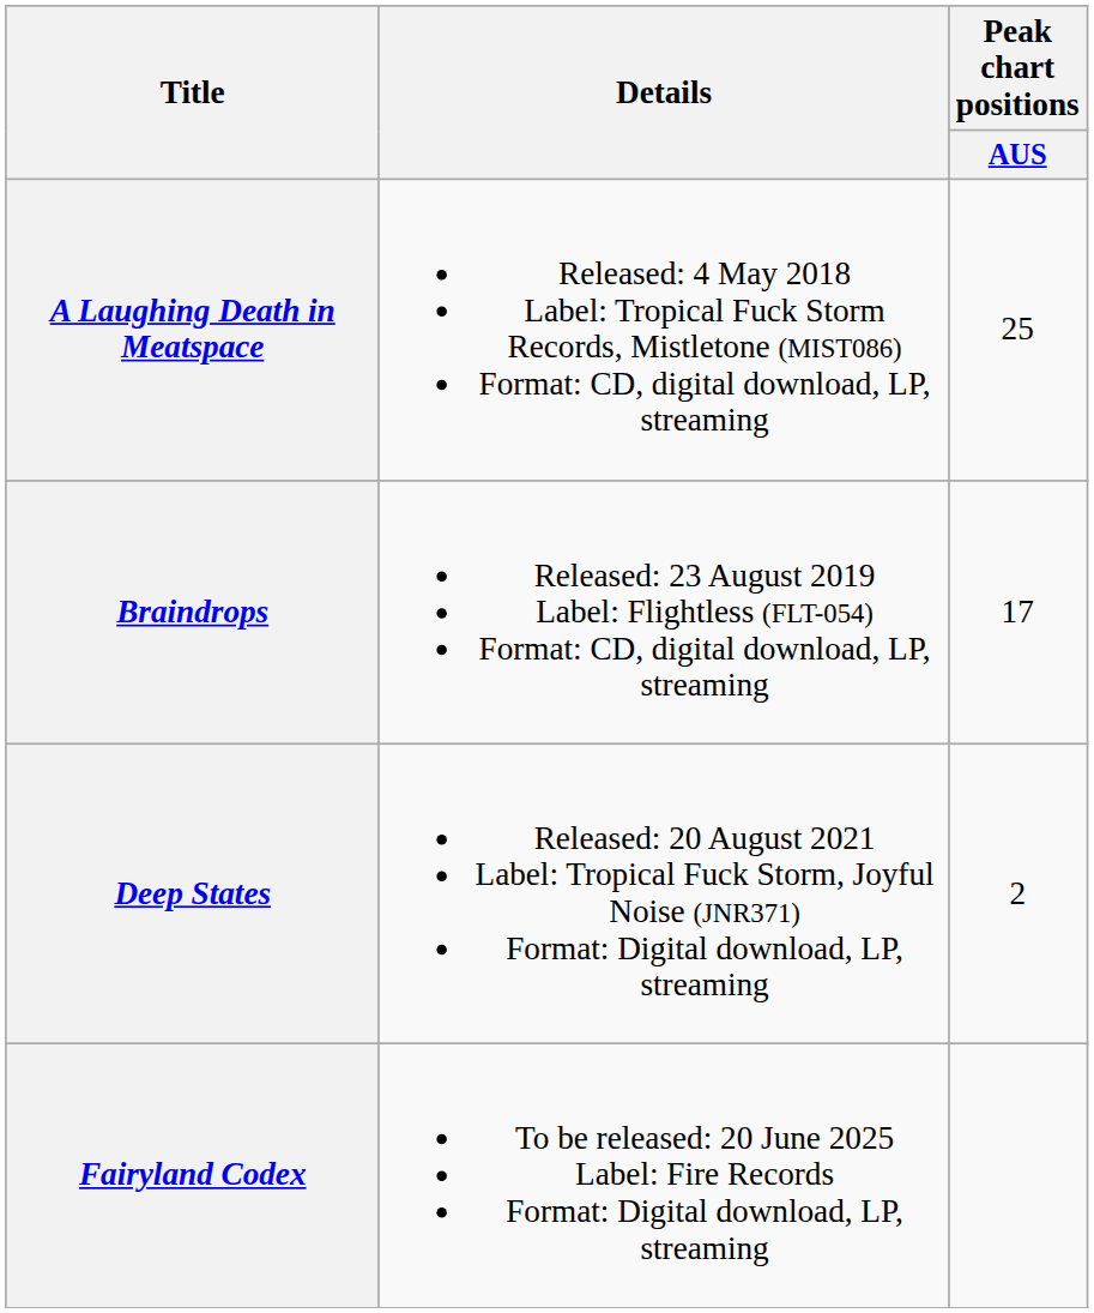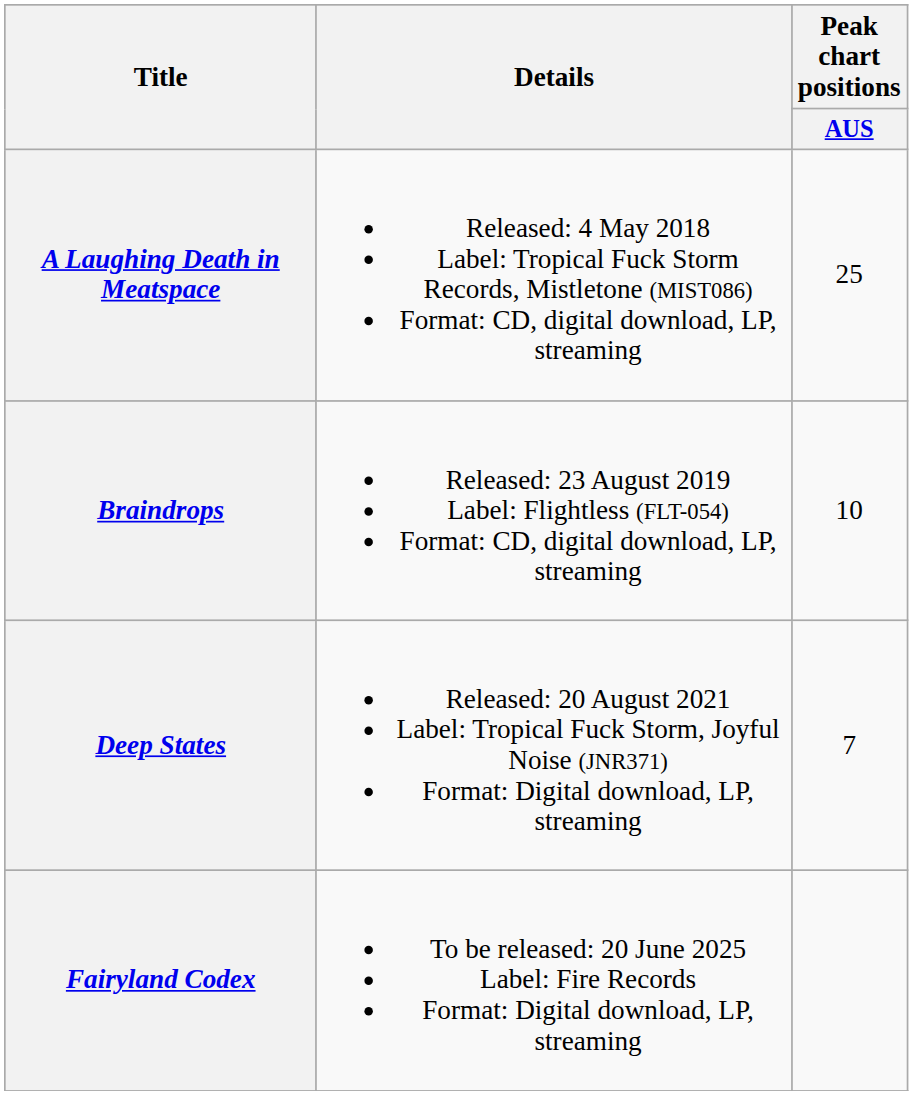Braindrops | Peak chart positions / AUS: 17 -> 10
Deep States | Peak chart positions / AUS: 2 -> 7
